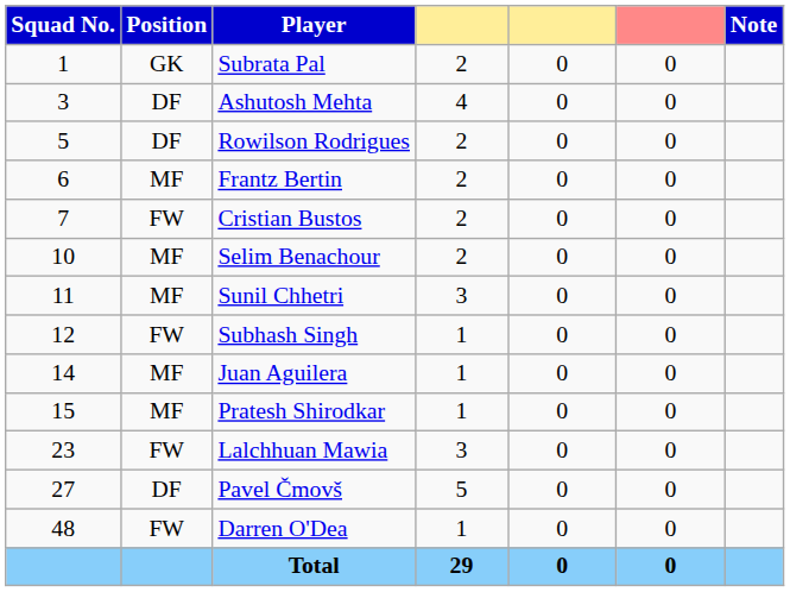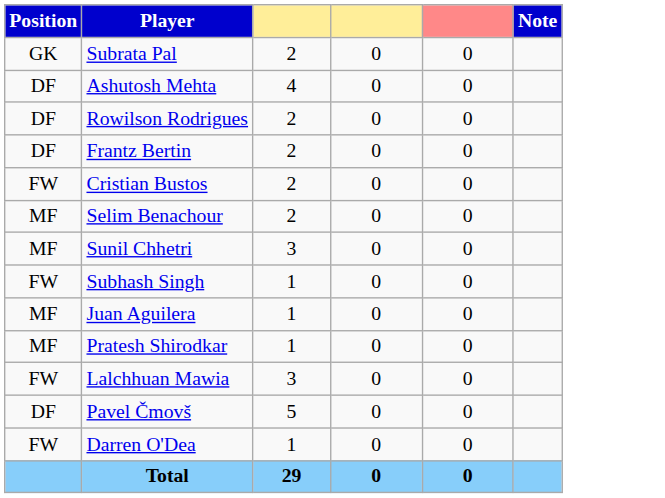- column: Squad No. | 1 | 3 | 5 | 6 | 7 | 10 | 11 | 12 | 14 | 15 | 23 | 27 | 48
Frantz Bertin | Position: MF -> DF
